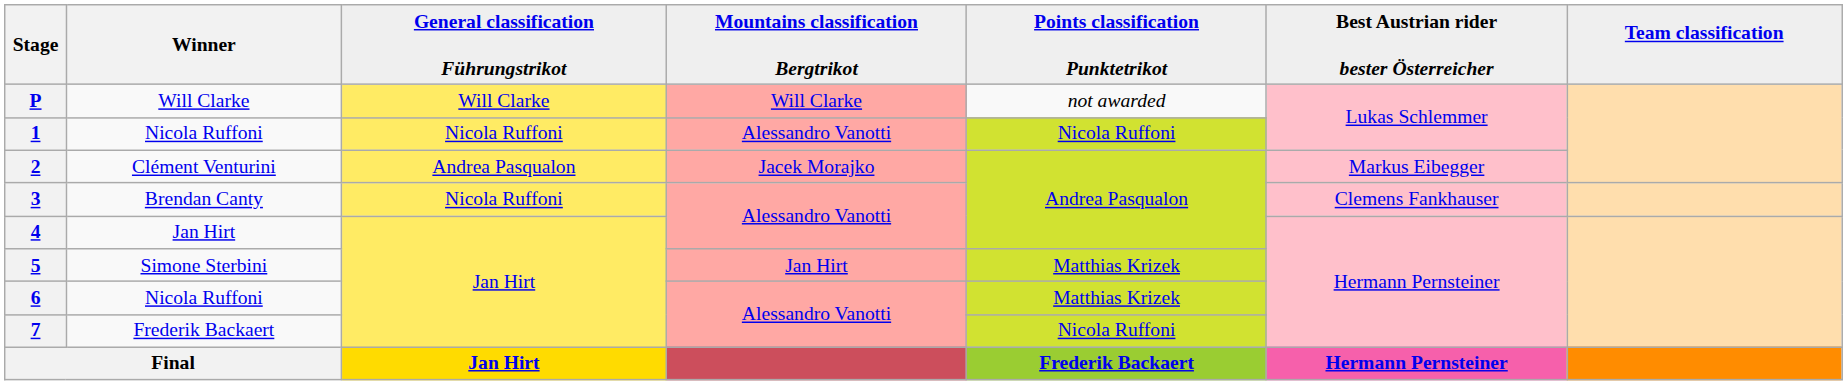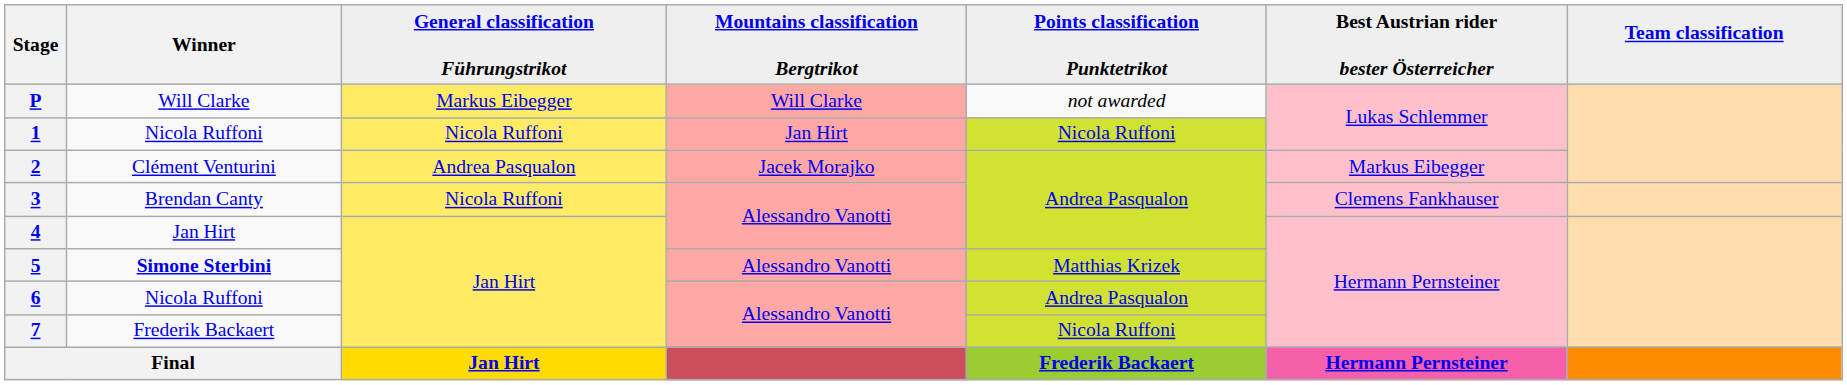P | General classification Führungstrikot: Will Clarke -> Markus Eibegger
1 | Mountains classification Bergtrikot: Alessandro Vanotti -> Jan Hirt
5 | Winner: normal -> bold
5 | Mountains classification Bergtrikot: Jan Hirt -> Alessandro Vanotti
6 | Points classification Punktetrikot: Matthias Krizek -> Andrea Pasqualon
